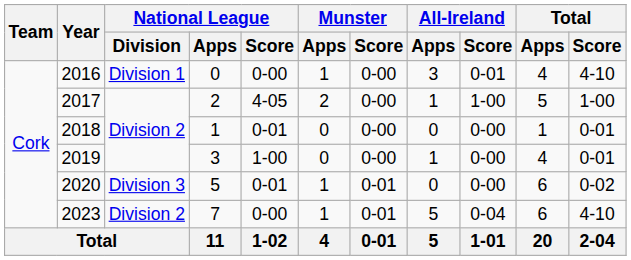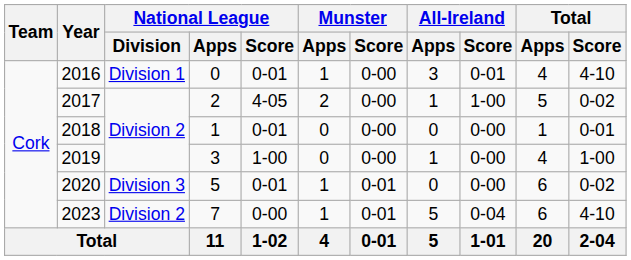2016 | National League / Score: 0-00 -> 0-01
2017 | Total / Score: 1-00 -> 0-02
2019 | Total / Score: 0-01 -> 1-00
